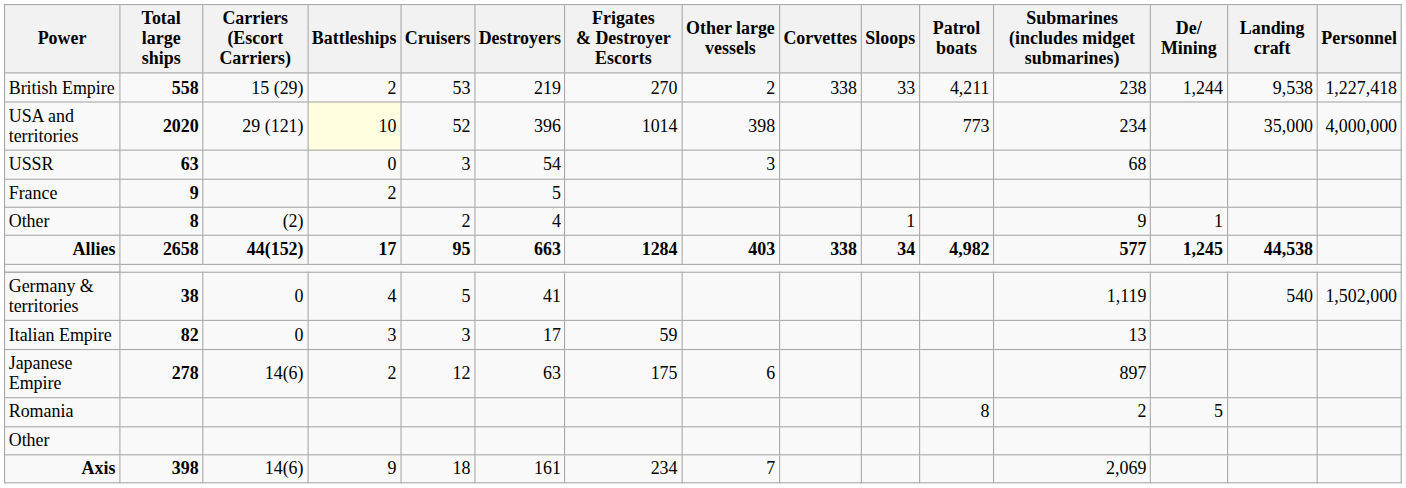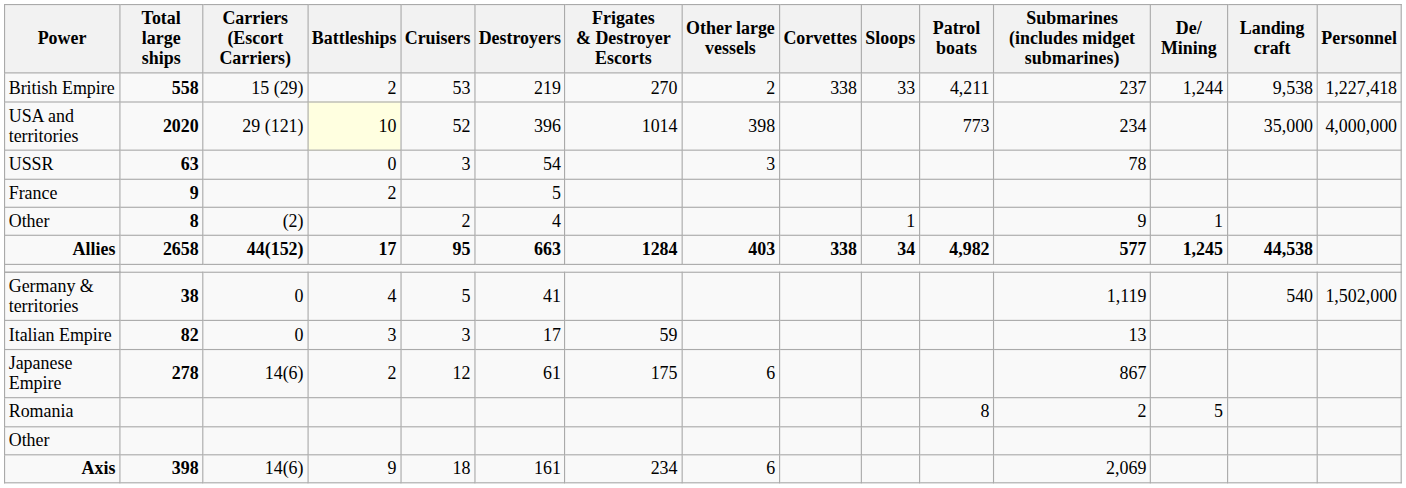British Empire | Submarines (includes midget submarines): 238 -> 237
USSR | Submarines (includes midget submarines): 68 -> 78
Japanese Empire | Destroyers: 63 -> 61
Japanese Empire | Submarines (includes midget submarines): 897 -> 867
Axis | Other large vessels: 7 -> 6
